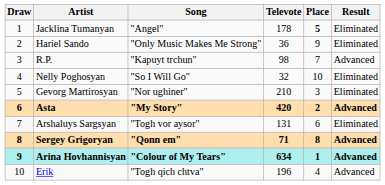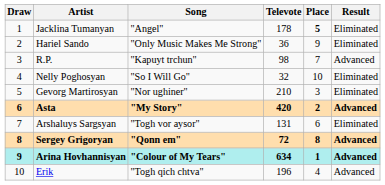Sergey Grigoryan | Televote: 71 -> 72
